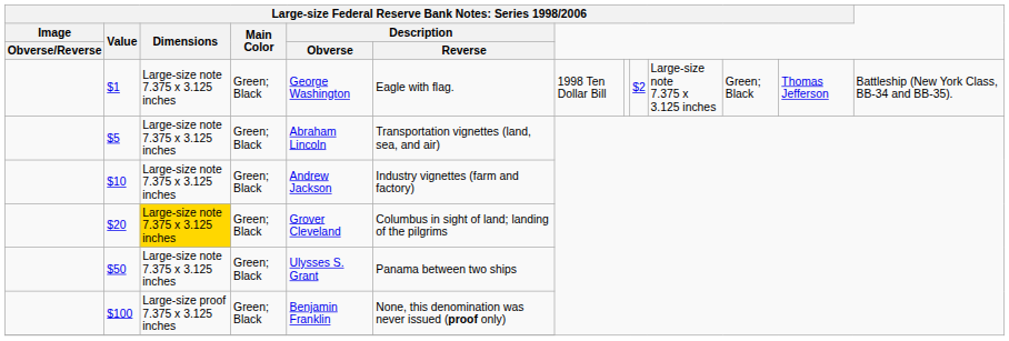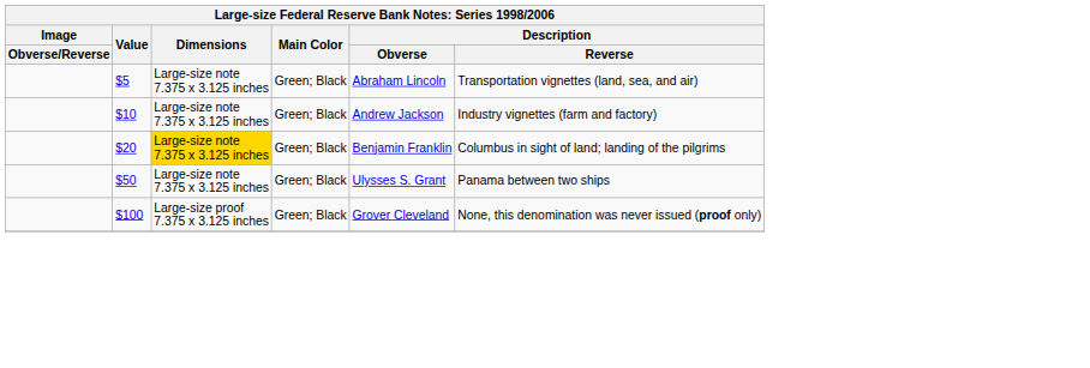- row: $1 | Large-size note 7.375 x 3.125 inches | Green; Black | George Washington | Eagle with flag. | 1998 Ten Dollar Bill | $2 | Large-size note 7.375 x 3.125 inches | Green; Black | Thomas Jefferson | Battleship (New York Class, BB-34 and BB-35).
$20 | column 5: Grover Cleveland -> Benjamin Franklin
$100 | column 5: Benjamin Franklin -> Grover Cleveland
